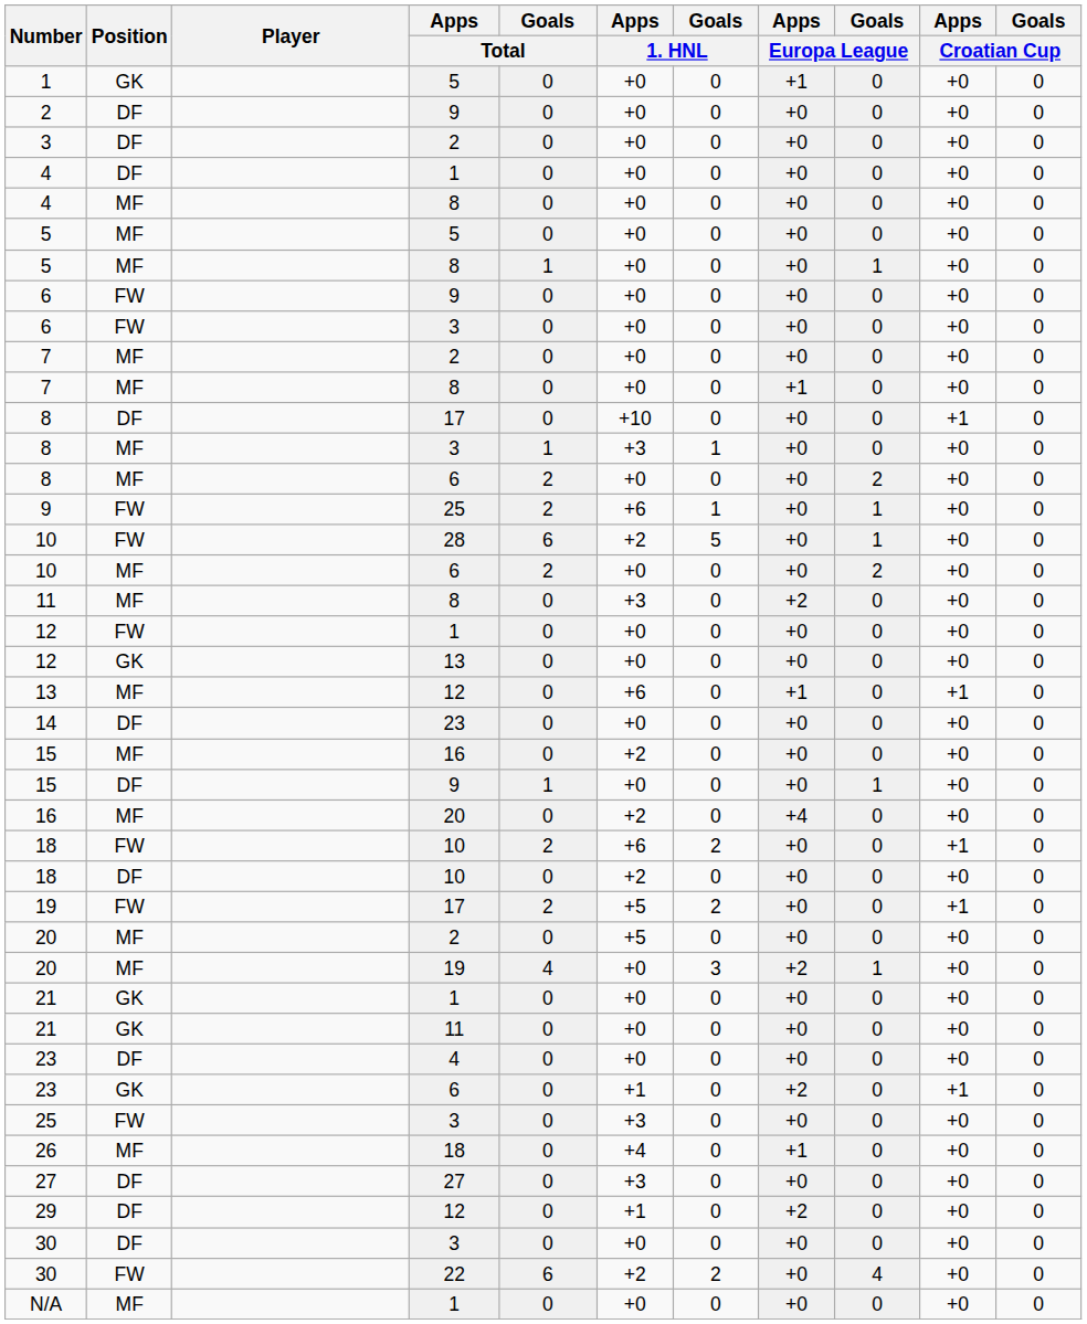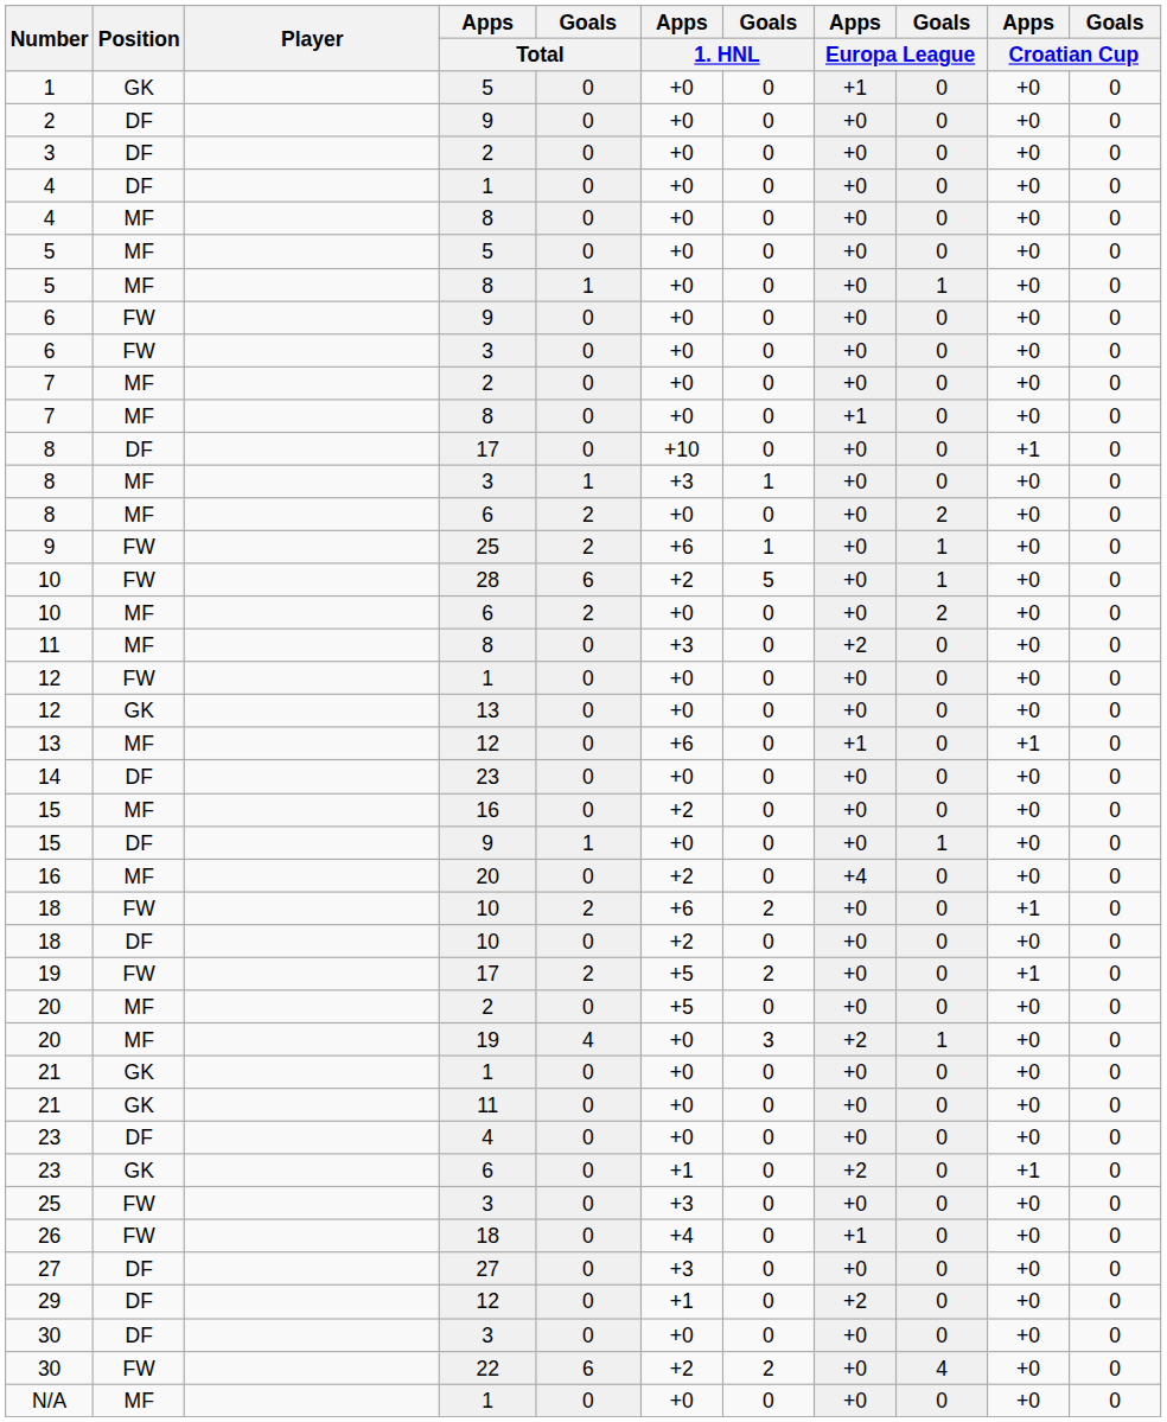26 | Position: MF -> FW
